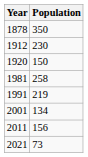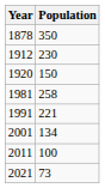1991 | Population: 219 -> 221
2011 | Population: 156 -> 100
